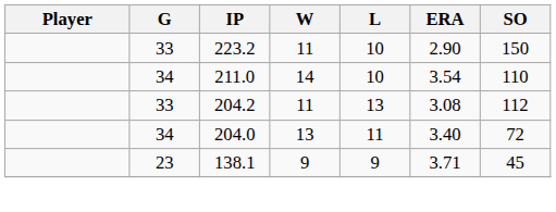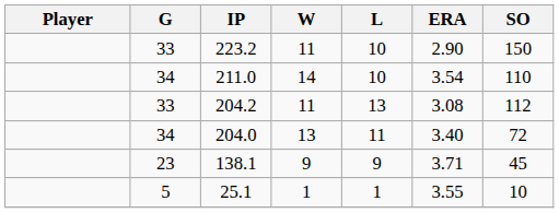+ row: 5 | 25.1 | 1 | 1 | 3.55 | 10
